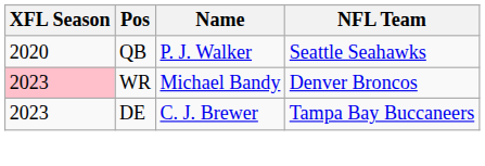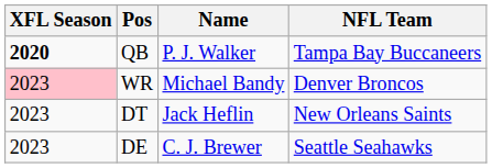QB | XFL Season: normal -> bold
QB | NFL Team: Seattle Seahawks -> Tampa Bay Buccaneers
+ row: 2023 | DT | Jack Heflin | New Orleans Saints
DE | NFL Team: Tampa Bay Buccaneers -> Seattle Seahawks
